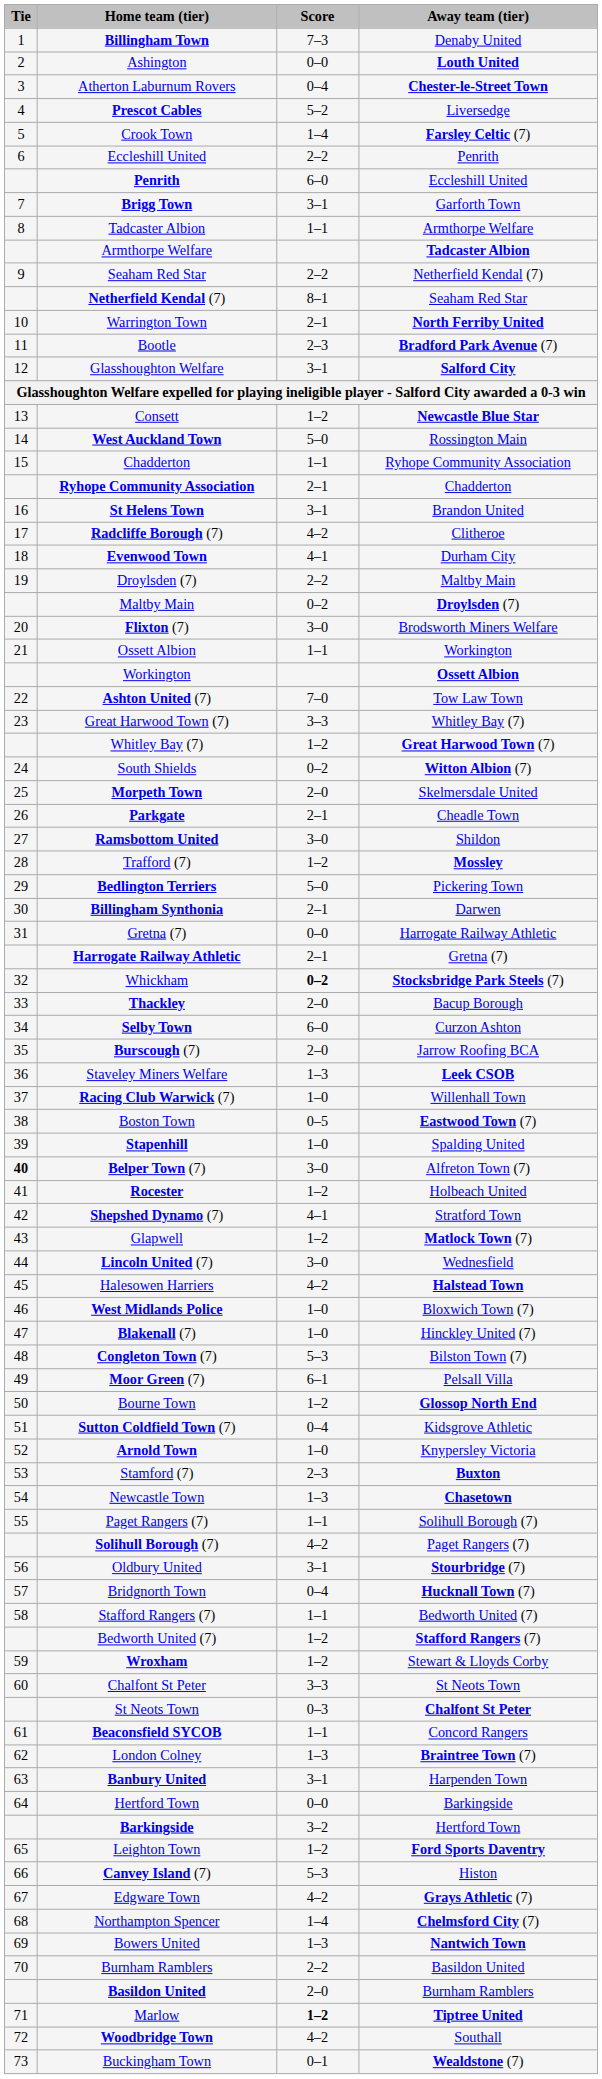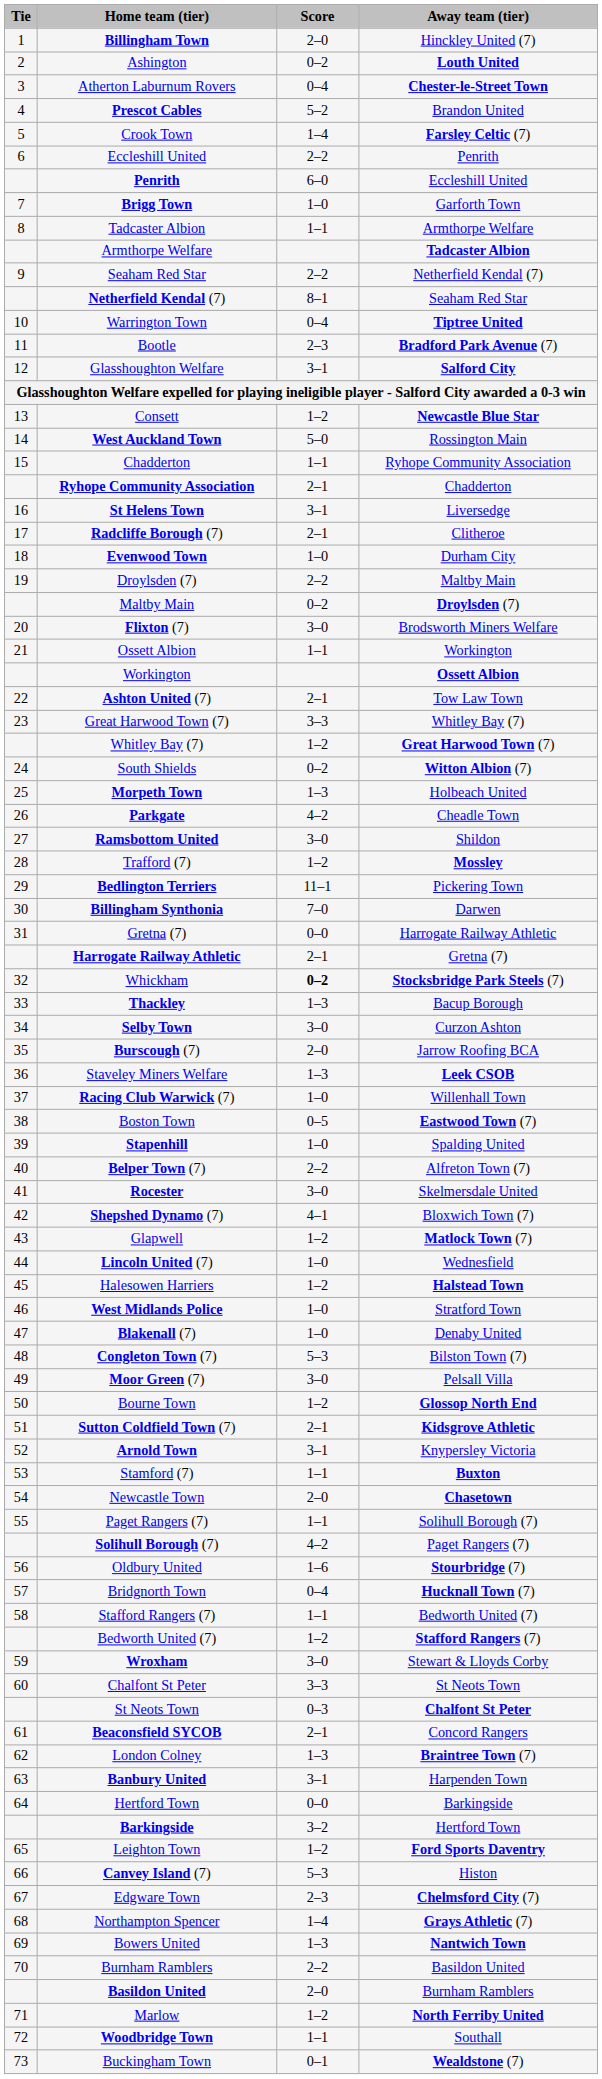Billingham Town | Score: 7–3 -> 2–0
Billingham Town | Away team (tier): Denaby United -> Hinckley United (7)
Ashington | Score: 0–0 -> 0–2
Prescot Cables | Away team (tier): Liversedge -> Brandon United
Brigg Town | Score: 3–1 -> 1–0
Warrington Town | Score: 2–1 -> 0–4
Warrington Town | Away team (tier): North Ferriby United -> Tiptree United
St Helens Town | Away team (tier): Brandon United -> Liversedge
Radcliffe Borough (7) | Score: 4–2 -> 2–1
Evenwood Town | Score: 4–1 -> 1–0
Ashton United (7) | Score: 7–0 -> 2–1
Morpeth Town | Score: 2–0 -> 1–3
Morpeth Town | Away team (tier): Skelmersdale United -> Holbeach United
Parkgate | Score: 2–1 -> 4–2
Bedlington Terriers | Score: 5–0 -> 11–1
Billingham Synthonia | Score: 2–1 -> 7–0
Thackley | Score: 2–0 -> 1–3
Selby Town | Score: 6–0 -> 3–0
Belper Town (7) | Tie: bold -> normal
Belper Town (7) | Score: 3–0 -> 2–2
Rocester | Score: 1–2 -> 3–0
Rocester | Away team (tier): Holbeach United -> Skelmersdale United
Shepshed Dynamo (7) | Away team (tier): Stratford Town -> Bloxwich Town (7)
Lincoln United (7) | Score: 3–0 -> 1–0
Halesowen Harriers | Score: 4–2 -> 1–2
West Midlands Police | Away team (tier): Bloxwich Town (7) -> Stratford Town
Blakenall (7) | Away team (tier): Hinckley United (7) -> Denaby United
Moor Green (7) | Score: 6–1 -> 3–0
Sutton Coldfield Town (7) | Score: 0–4 -> 2–1
Sutton Coldfield Town (7) | Away team (tier): normal -> bold
Arnold Town | Score: 1–0 -> 3–1
Stamford (7) | Score: 2–3 -> 1–1
Newcastle Town | Score: 1–3 -> 2–0
Oldbury United | Score: 3–1 -> 1–6
Wroxham | Score: 1–2 -> 3–0
Beaconsfield SYCOB | Score: 1–1 -> 2–1
Edgware Town | Score: 4–2 -> 2–3
Edgware Town | Away team (tier): Grays Athletic (7) -> Chelmsford City (7)
Northampton Spencer | Away team (tier): Chelmsford City (7) -> Grays Athletic (7)
Marlow | Score: bold -> normal
Marlow | Away team (tier): Tiptree United -> North Ferriby United
Woodbridge Town | Score: 4–2 -> 1–1
